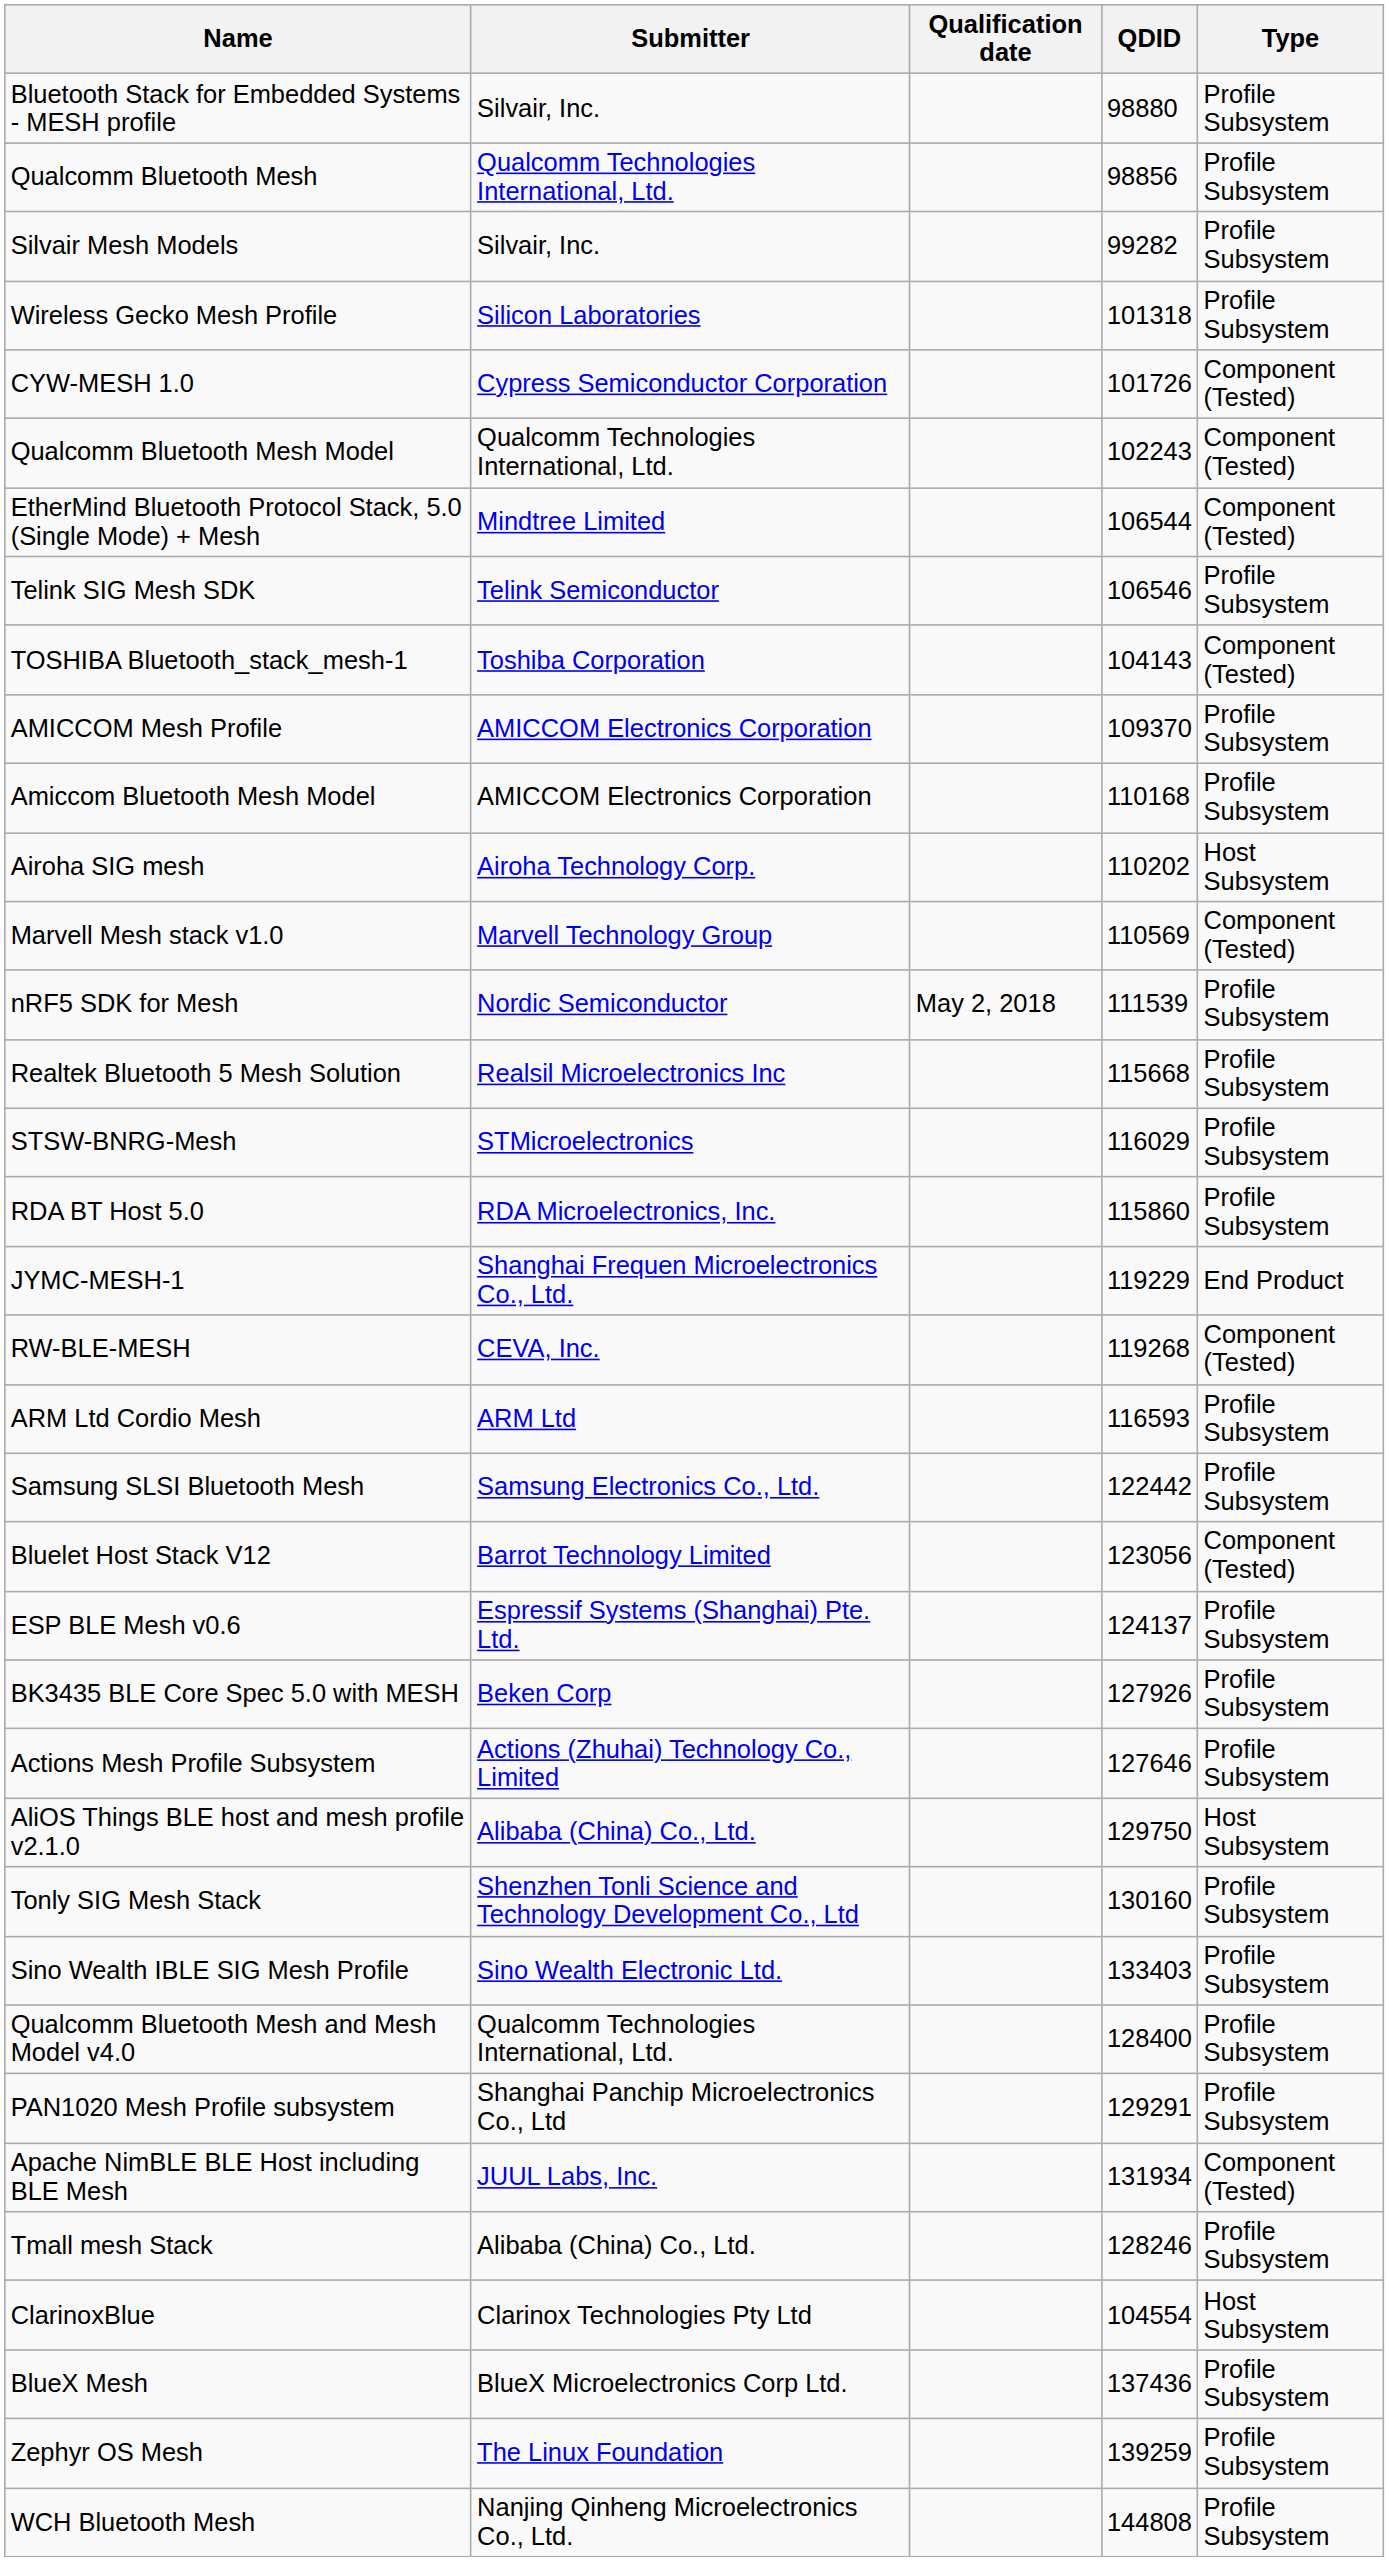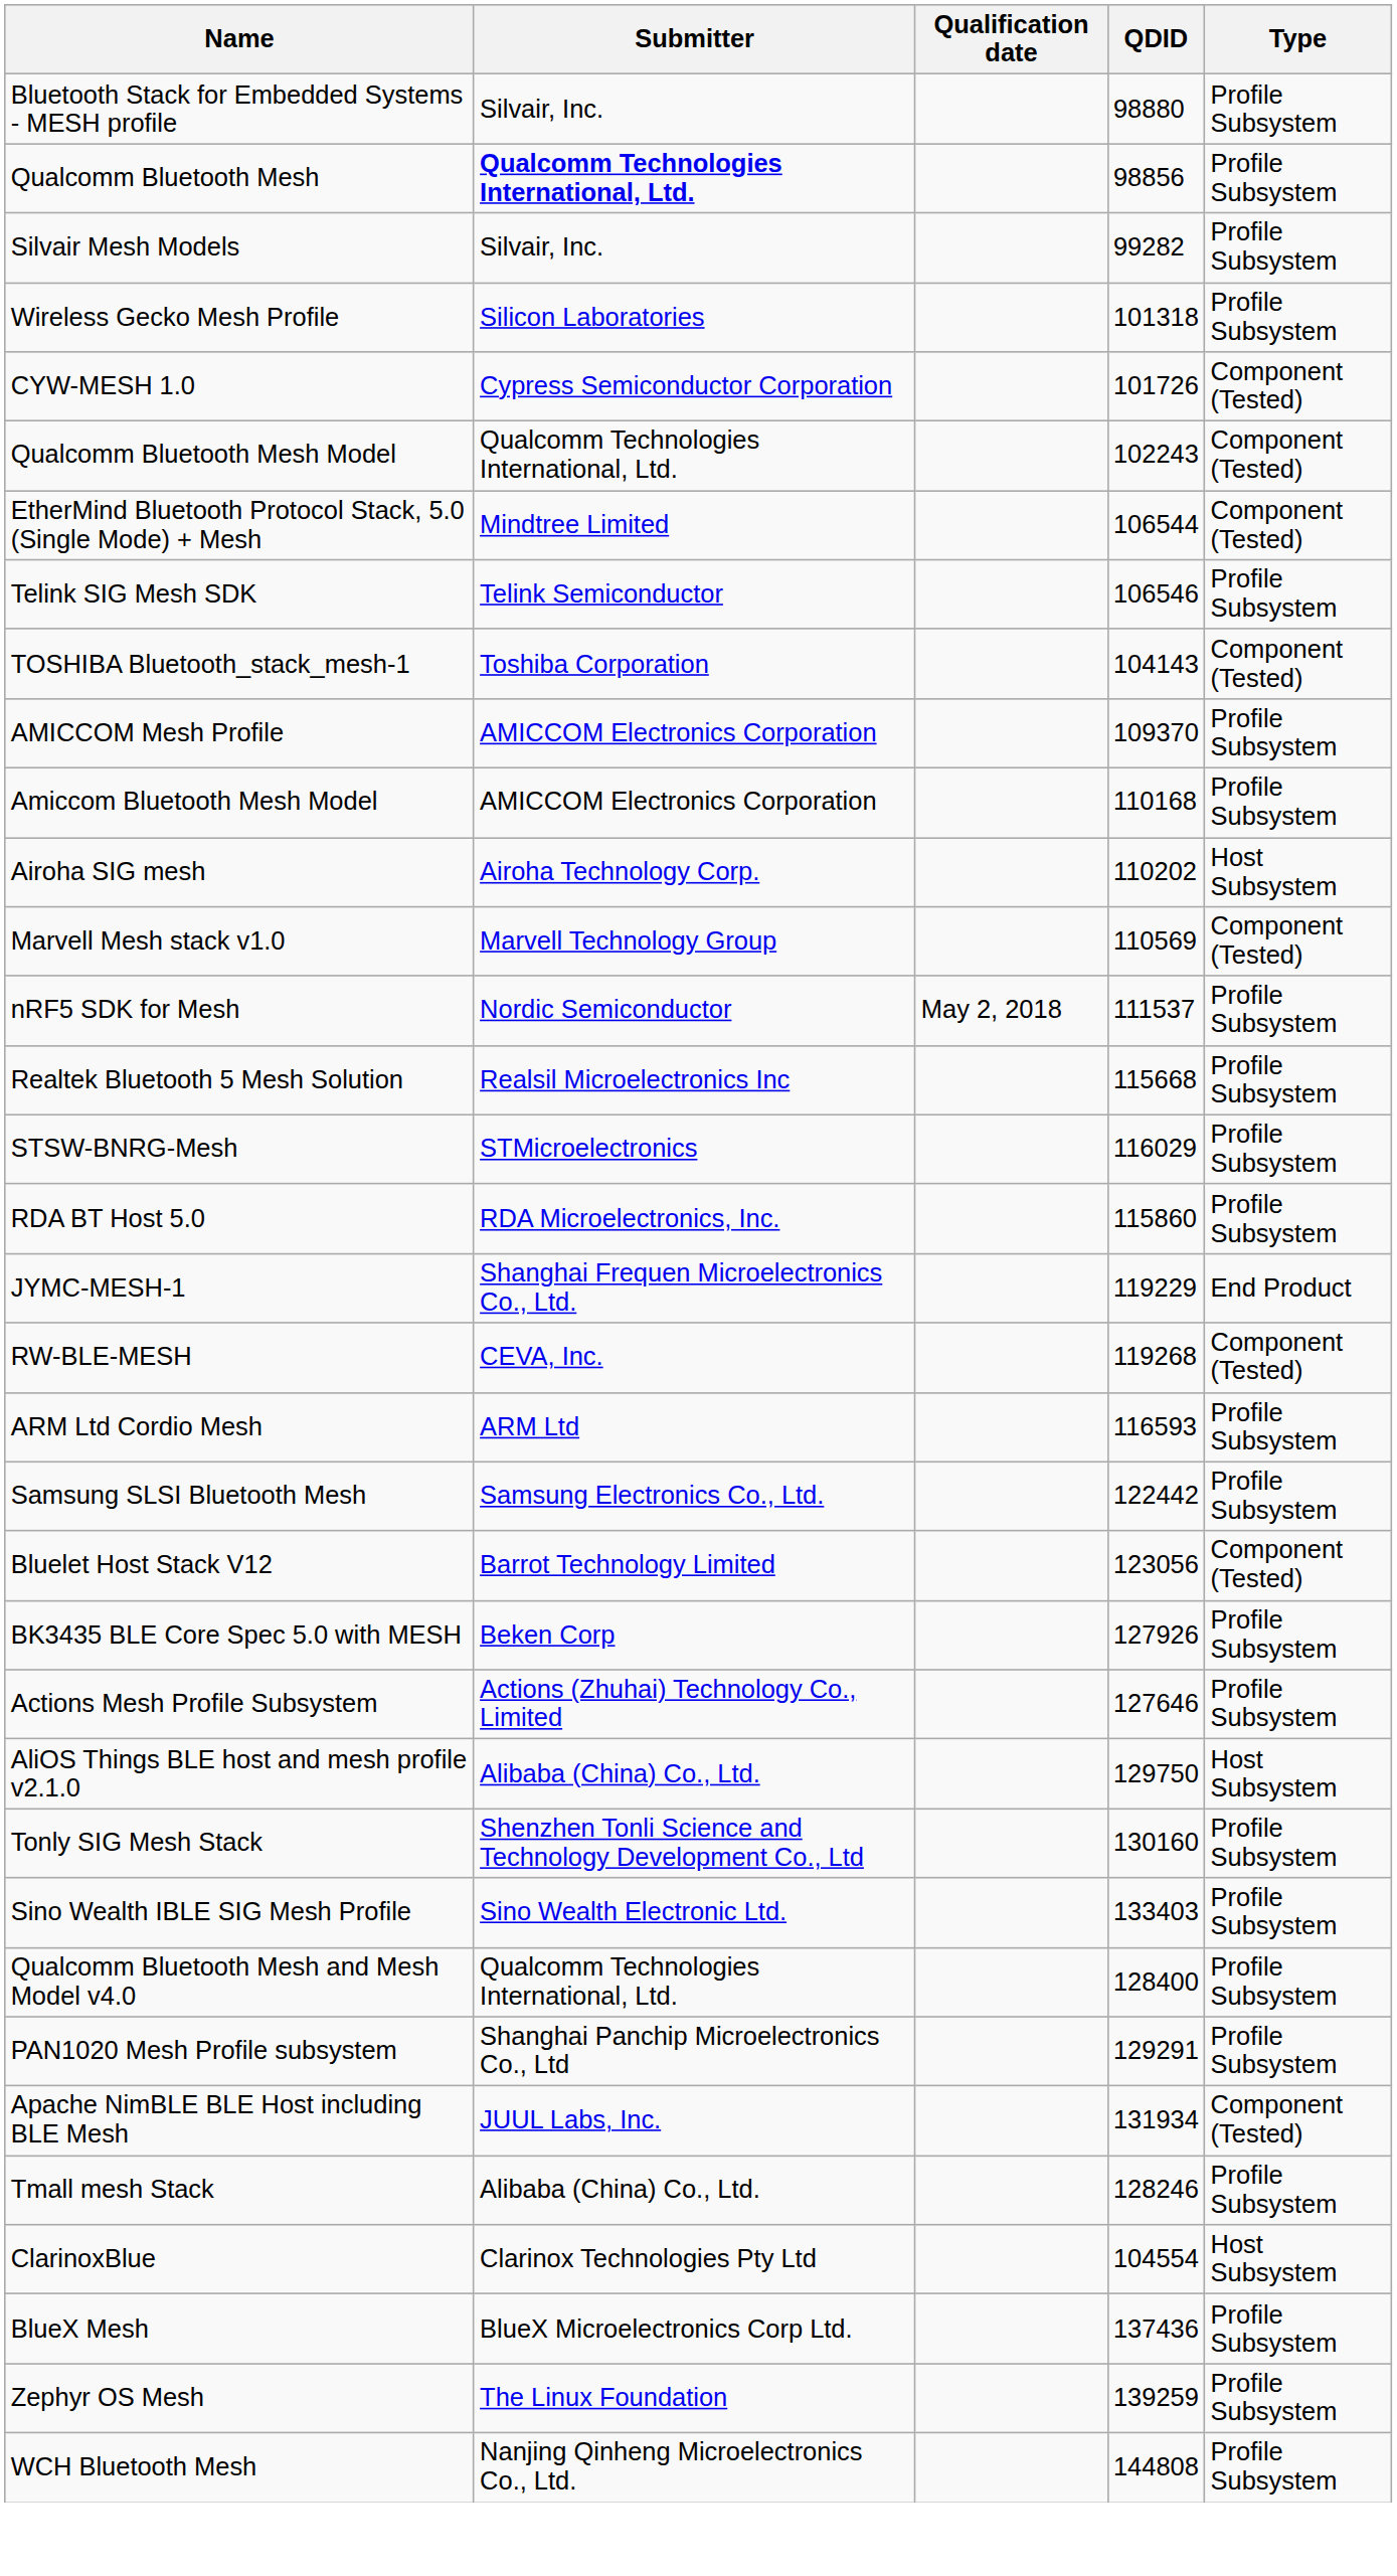Qualcomm Bluetooth Mesh | Submitter: normal -> bold
nRF5 SDK for Mesh | QDID: 111539 -> 111537
- row: ESP BLE Mesh v0.6 | Espressif Systems (Shanghai) Pte. Ltd. | 124137 | Profile Subsystem
